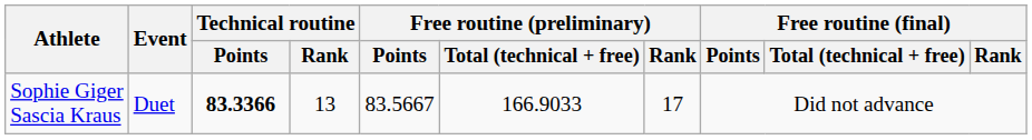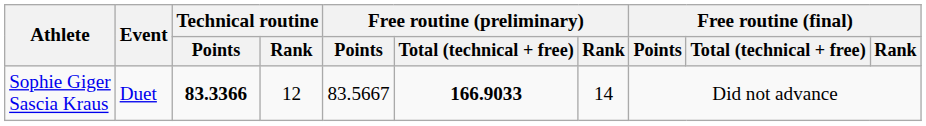Sophie Giger Sascia Kraus | Technical routine / Rank: 13 -> 12
Sophie Giger Sascia Kraus | Free routine (preliminary) / Total (technical + free): normal -> bold
Sophie Giger Sascia Kraus | Free routine (preliminary) / Rank: 17 -> 14
